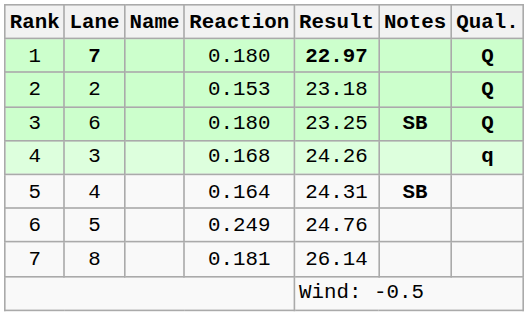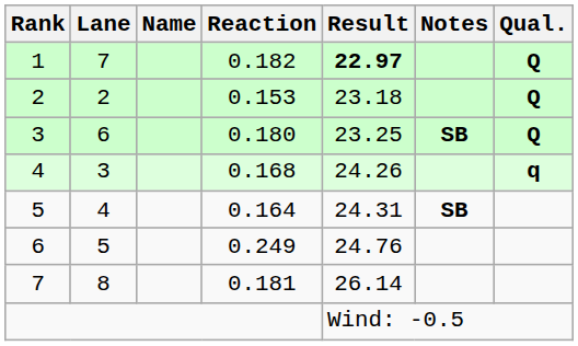1 | Lane: bold -> normal
1 | Reaction: 0.180 -> 0.182
